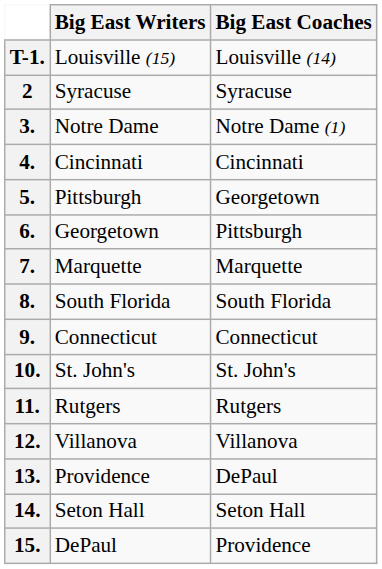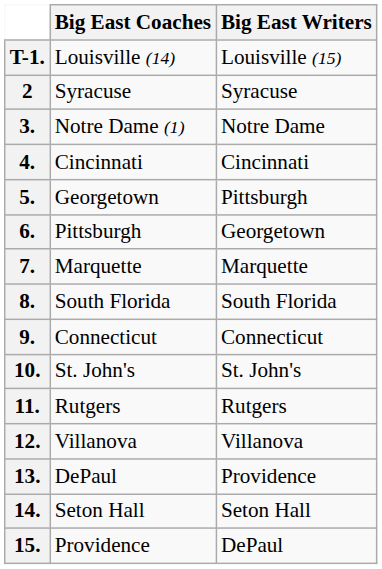columns swapped: Big East Coaches <-> Big East Writers
